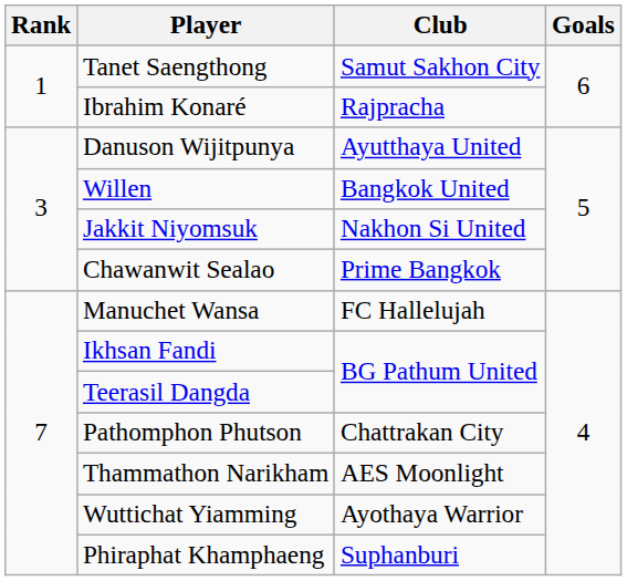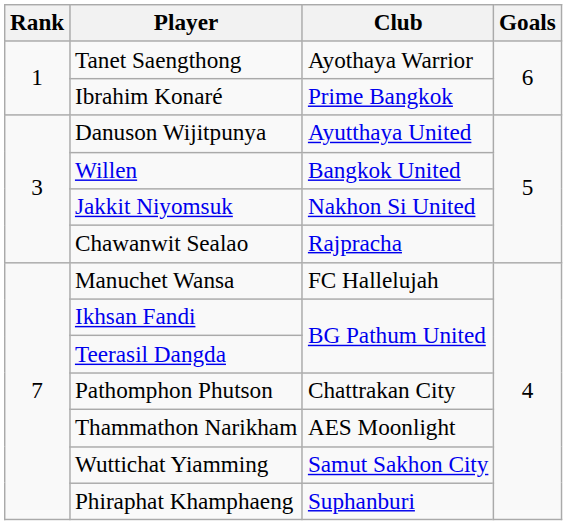Tanet Saengthong | Club: Samut Sakhon City -> Ayothaya Warrior
Ibrahim Konaré | Club: Rajpracha -> Prime Bangkok
Chawanwit Sealao | Club: Prime Bangkok -> Rajpracha
Wuttichat Yiamming | Club: Ayothaya Warrior -> Samut Sakhon City
